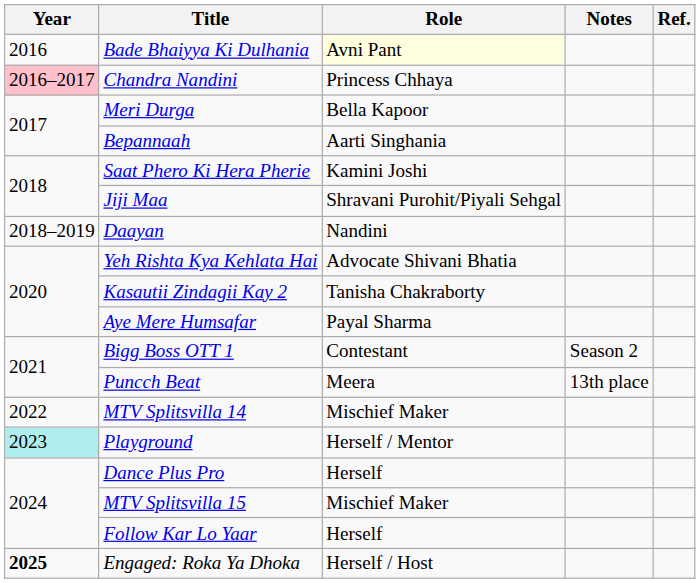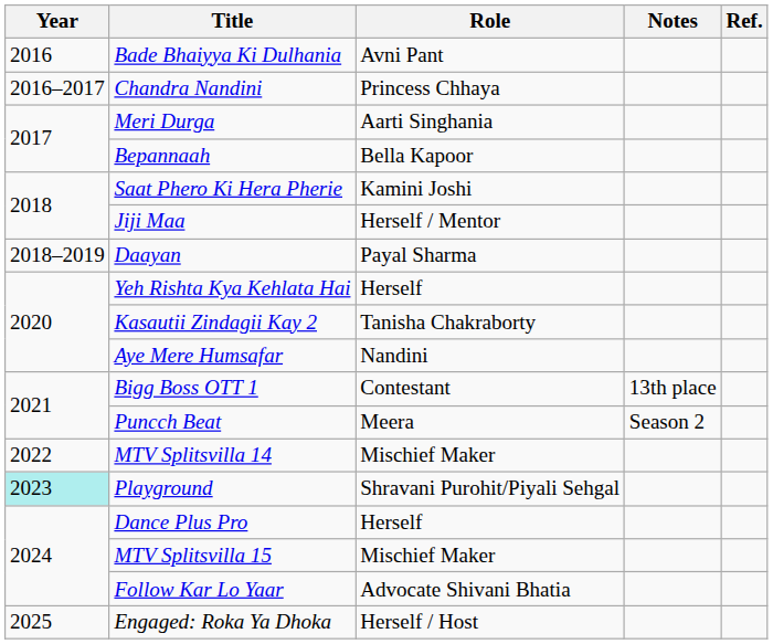Bade Bhaiyya Ki Dulhania | Role: lightyellow background -> no background
Chandra Nandini | Year: pink background -> no background
Meri Durga | Role: Bella Kapoor -> Aarti Singhania
Bepannaah | Role: Aarti Singhania -> Bella Kapoor
Jiji Maa | Role: Shravani Purohit/Piyali Sehgal -> Herself / Mentor
Daayan | Role: Nandini -> Payal Sharma
Yeh Rishta Kya Kehlata Hai | Role: Advocate Shivani Bhatia -> Herself
Aye Mere Humsafar | Role: Payal Sharma -> Nandini
Bigg Boss OTT 1 | Notes: Season 2 -> 13th place
Puncch Beat | Notes: 13th place -> Season 2
Playground | Role: Herself / Mentor -> Shravani Purohit/Piyali Sehgal
Follow Kar Lo Yaar | Role: Herself -> Advocate Shivani Bhatia
Engaged: Roka Ya Dhoka | Year: bold -> normal
